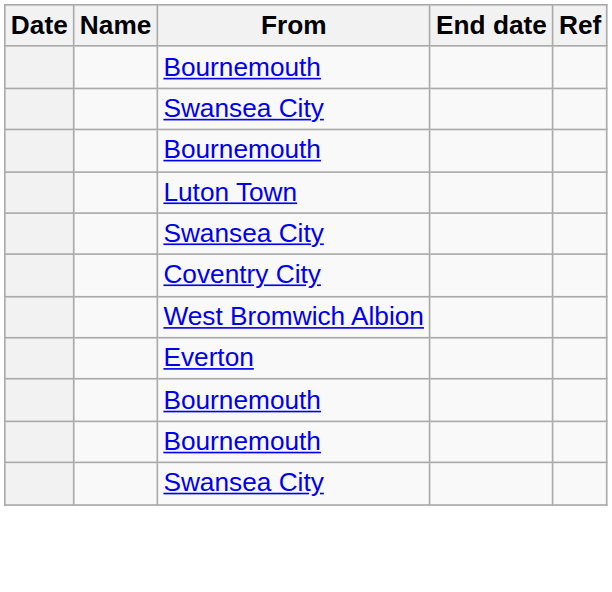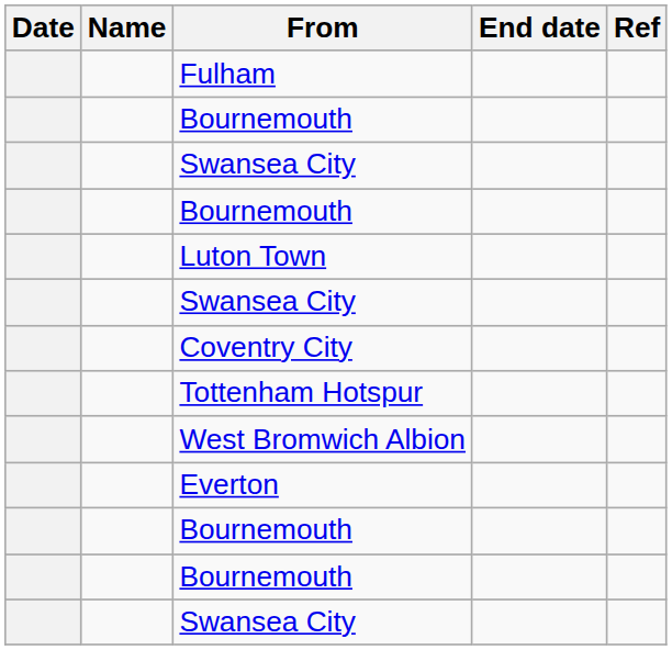+ row: Fulham
+ row: Tottenham Hotspur
